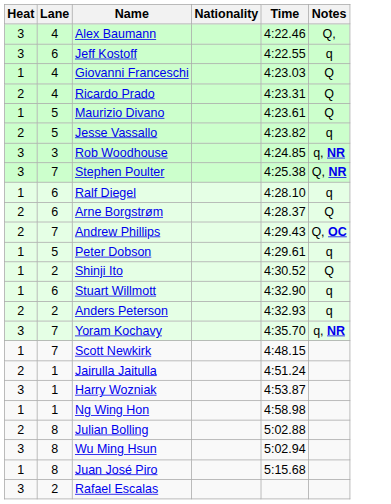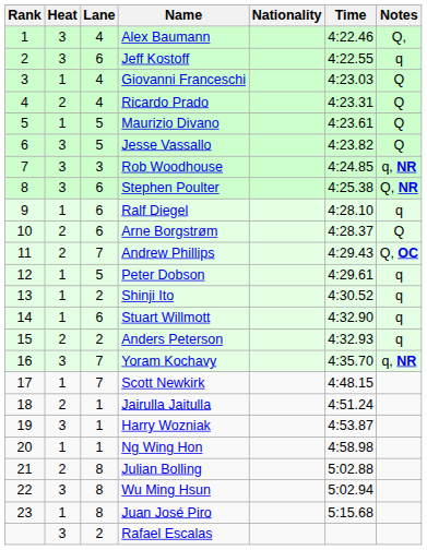+ column: Rank | 1 | 2 | 3 | 4 | 5 | 6 | 7 | 8 | 9 | 10 | 11 | 12 | 13 | 14 | 15 | 16 | 17 | 18 | 19 | 20 | 21 | 22 | 23
Jesse Vassallo | Heat: 2 -> 3
Jesse Vassallo | Notes: q -> Q
Stephen Poulter | Lane: 7 -> 6
Shinji Ito | Notes: Q -> q
